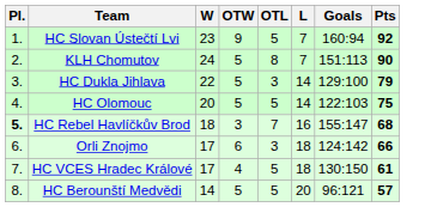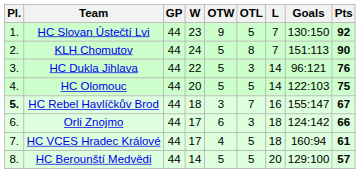+ column: GP | 44 | 44 | 44 | 44 | 44 | 44 | 44 | 44
HC Slovan Ústečtí Lvi | Goals: 160:94 -> 130:150
HC Dukla Jihlava | Goals: 129:100 -> 96:121
HC Dukla Jihlava | Pts: 79 -> 76
HC Rebel Havlíčkův Brod | Pts: 68 -> 67
HC VCES Hradec Králové | Goals: 130:150 -> 160:94
HC Berounští Medvědi | Goals: 96:121 -> 129:100
